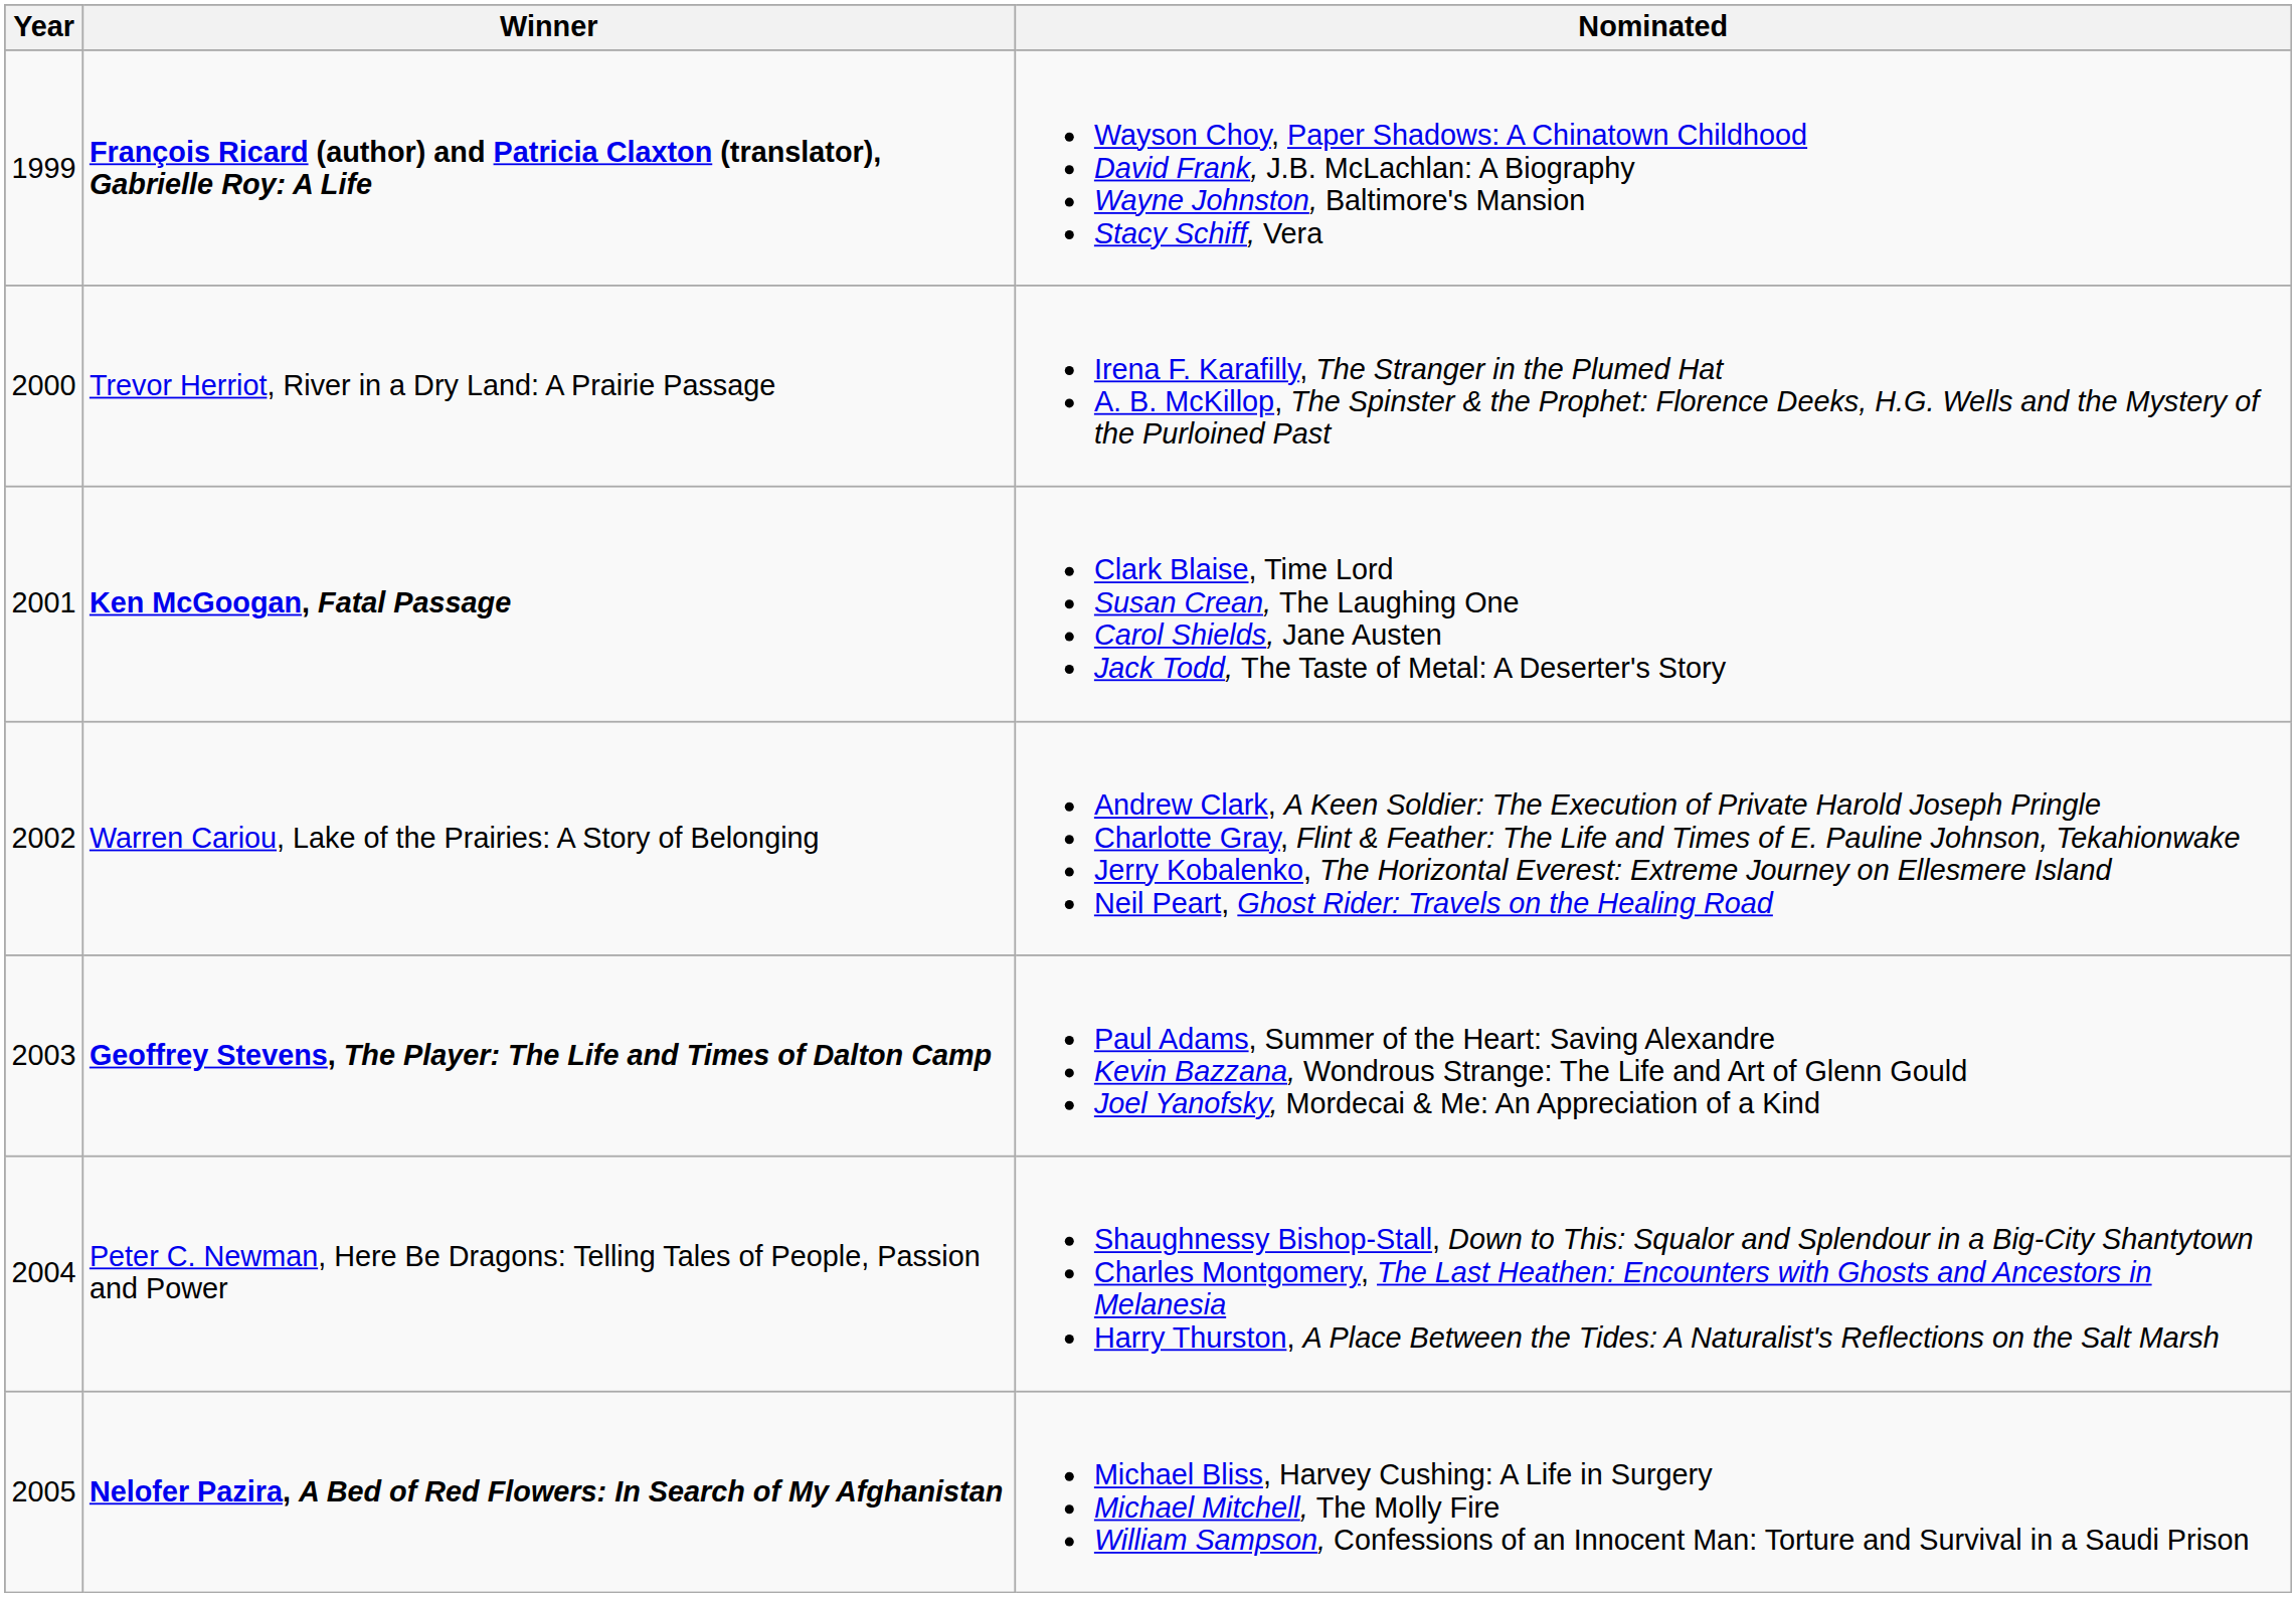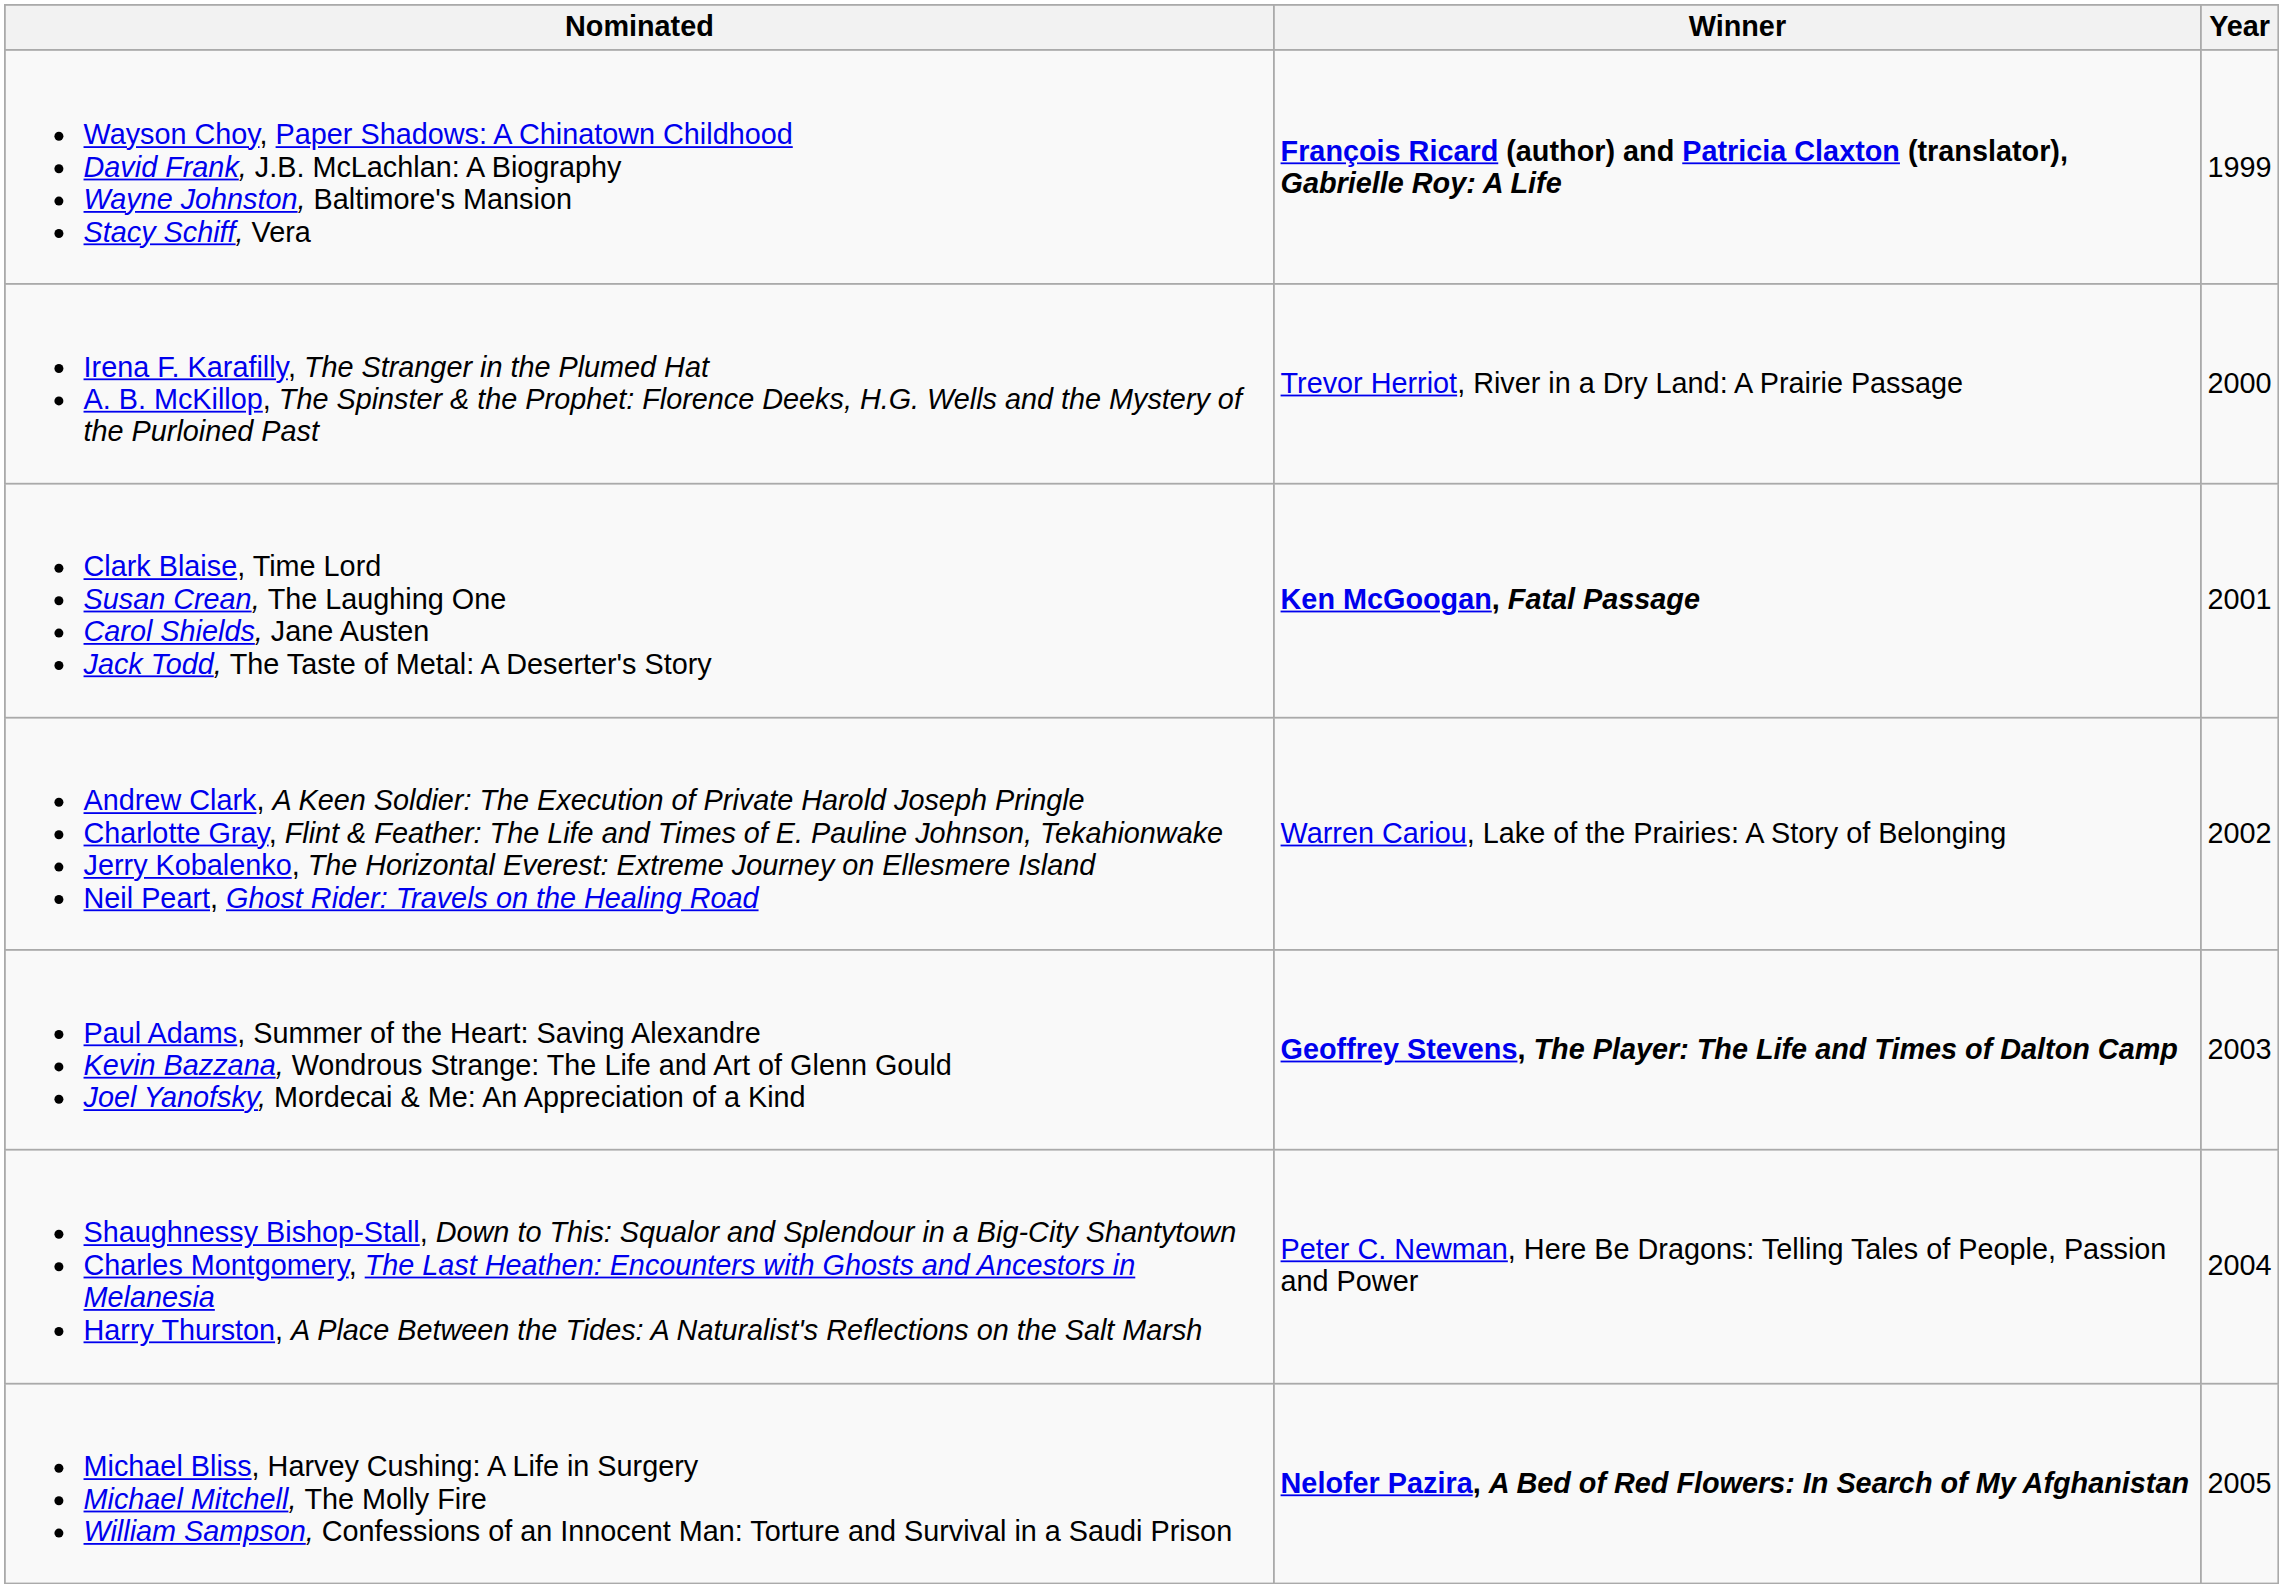columns swapped: Year <-> Nominated
